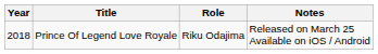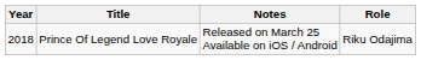columns swapped: Role <-> Notes
